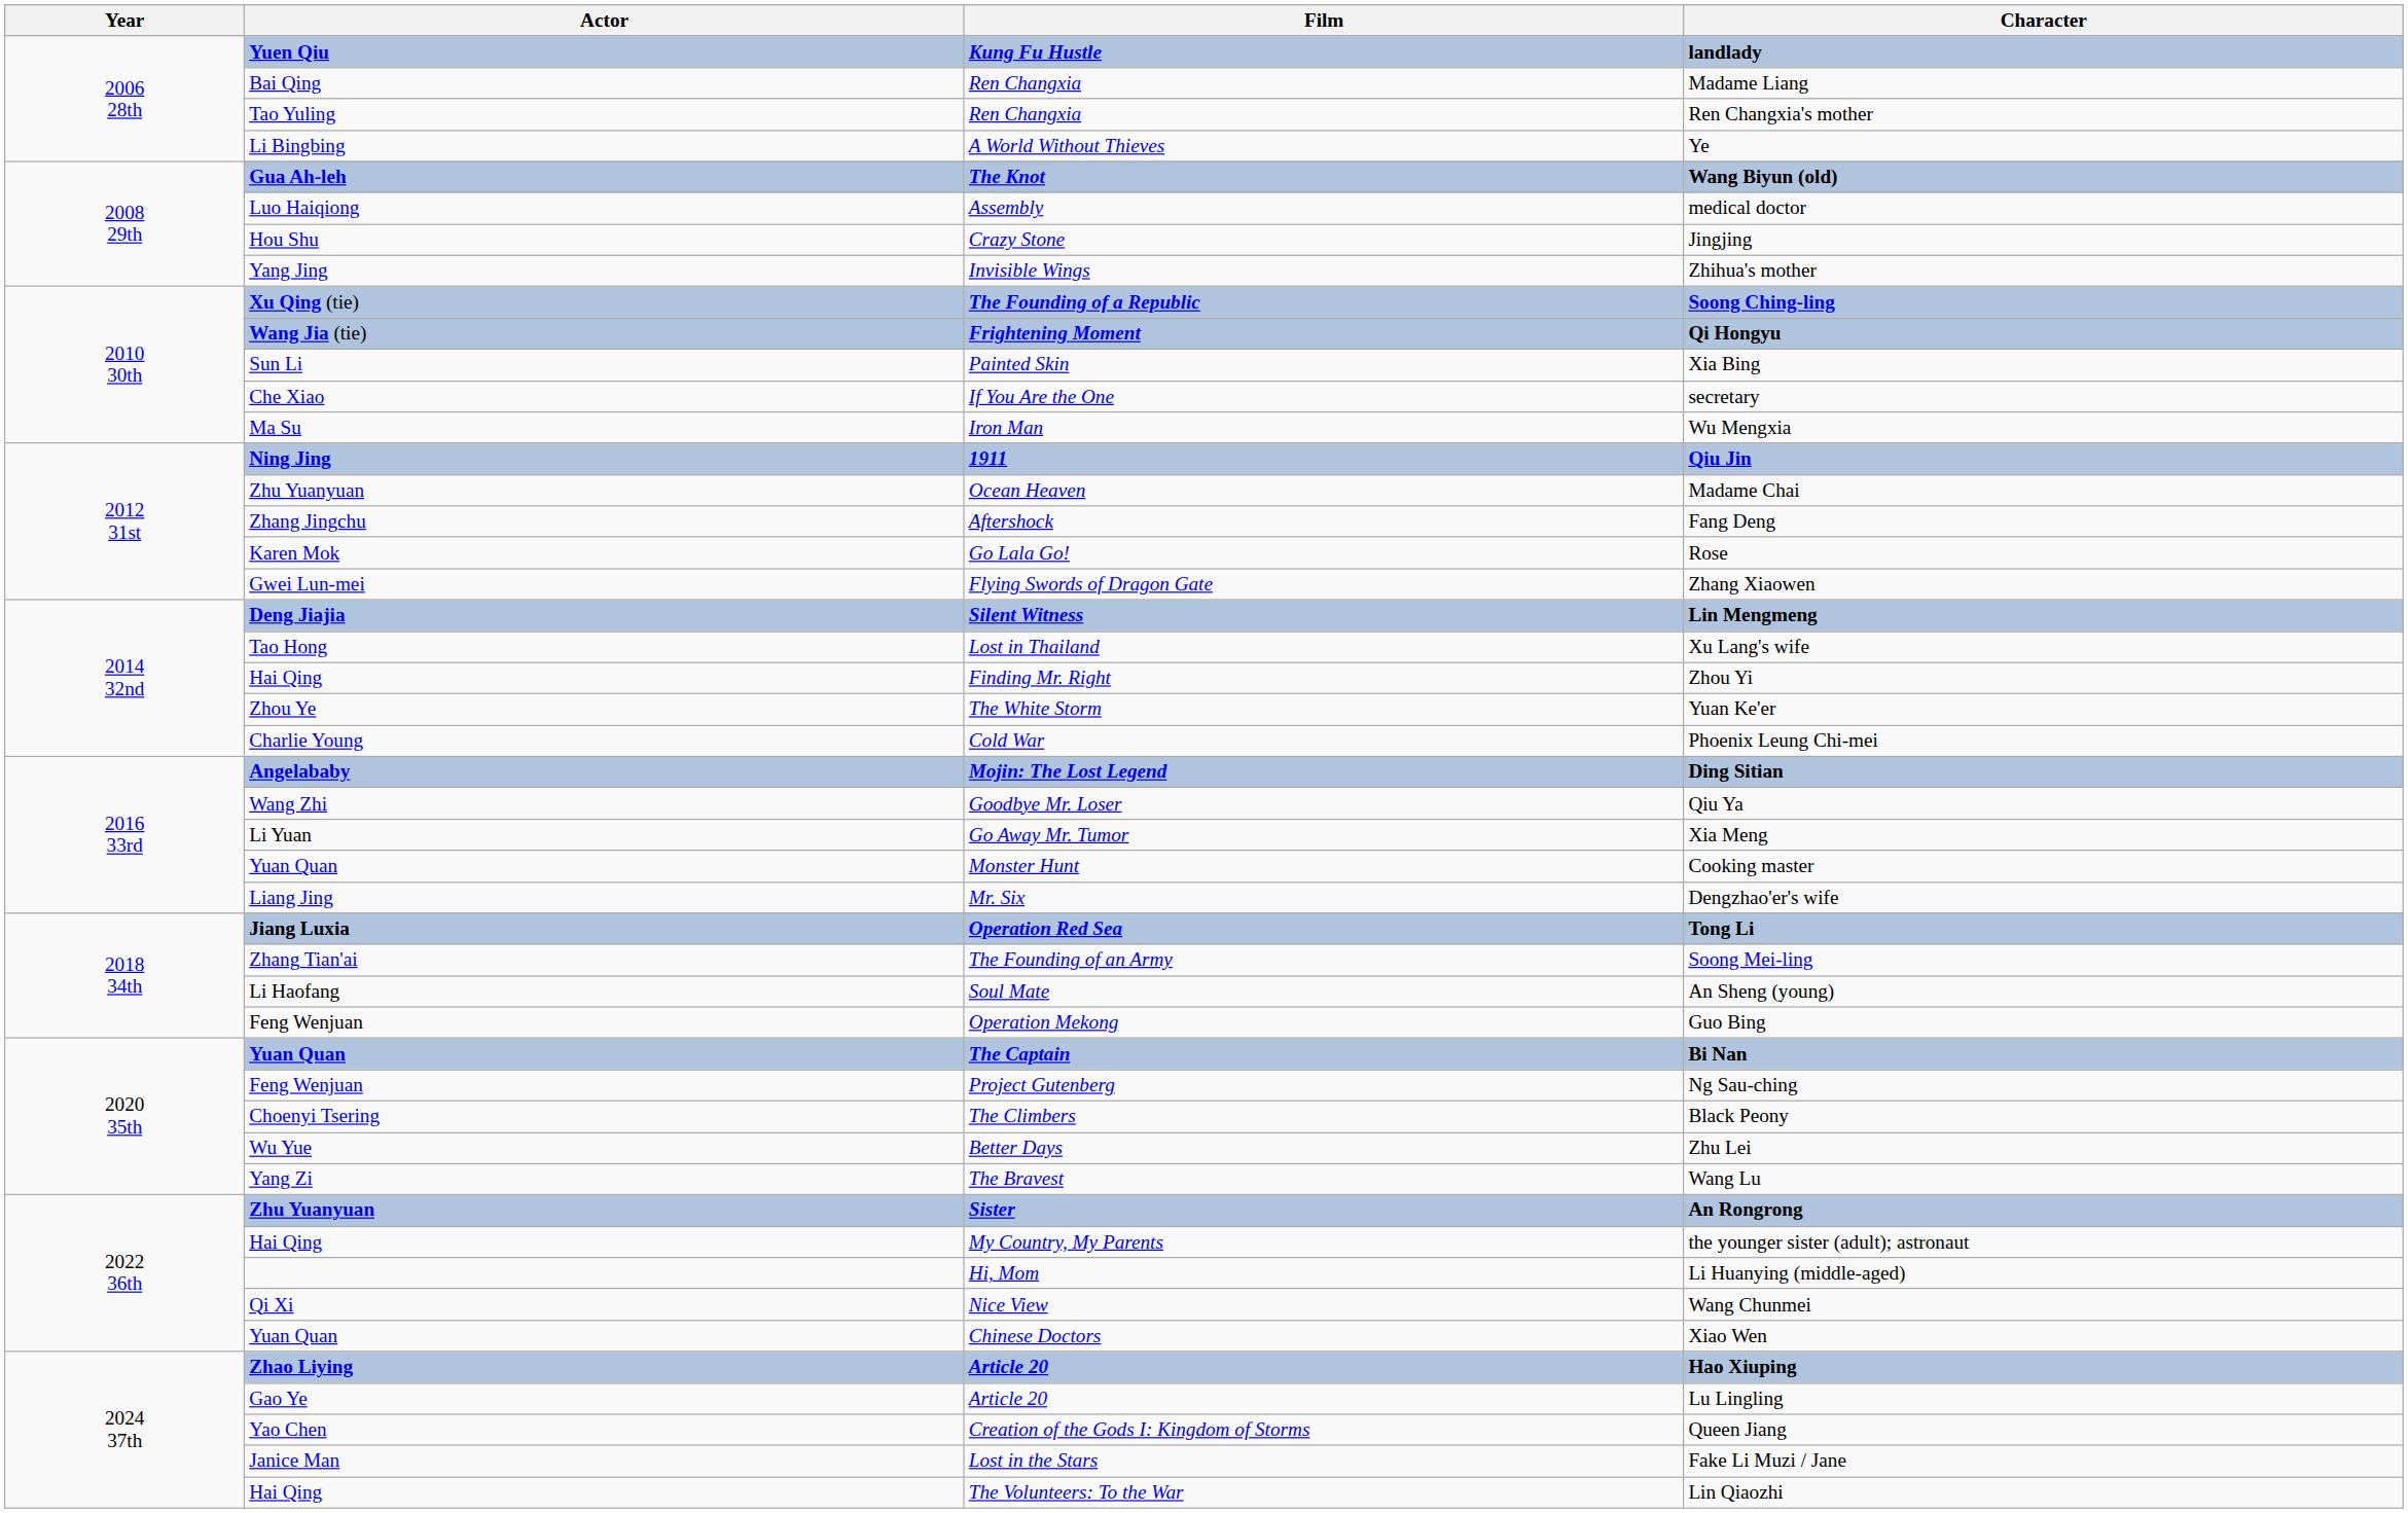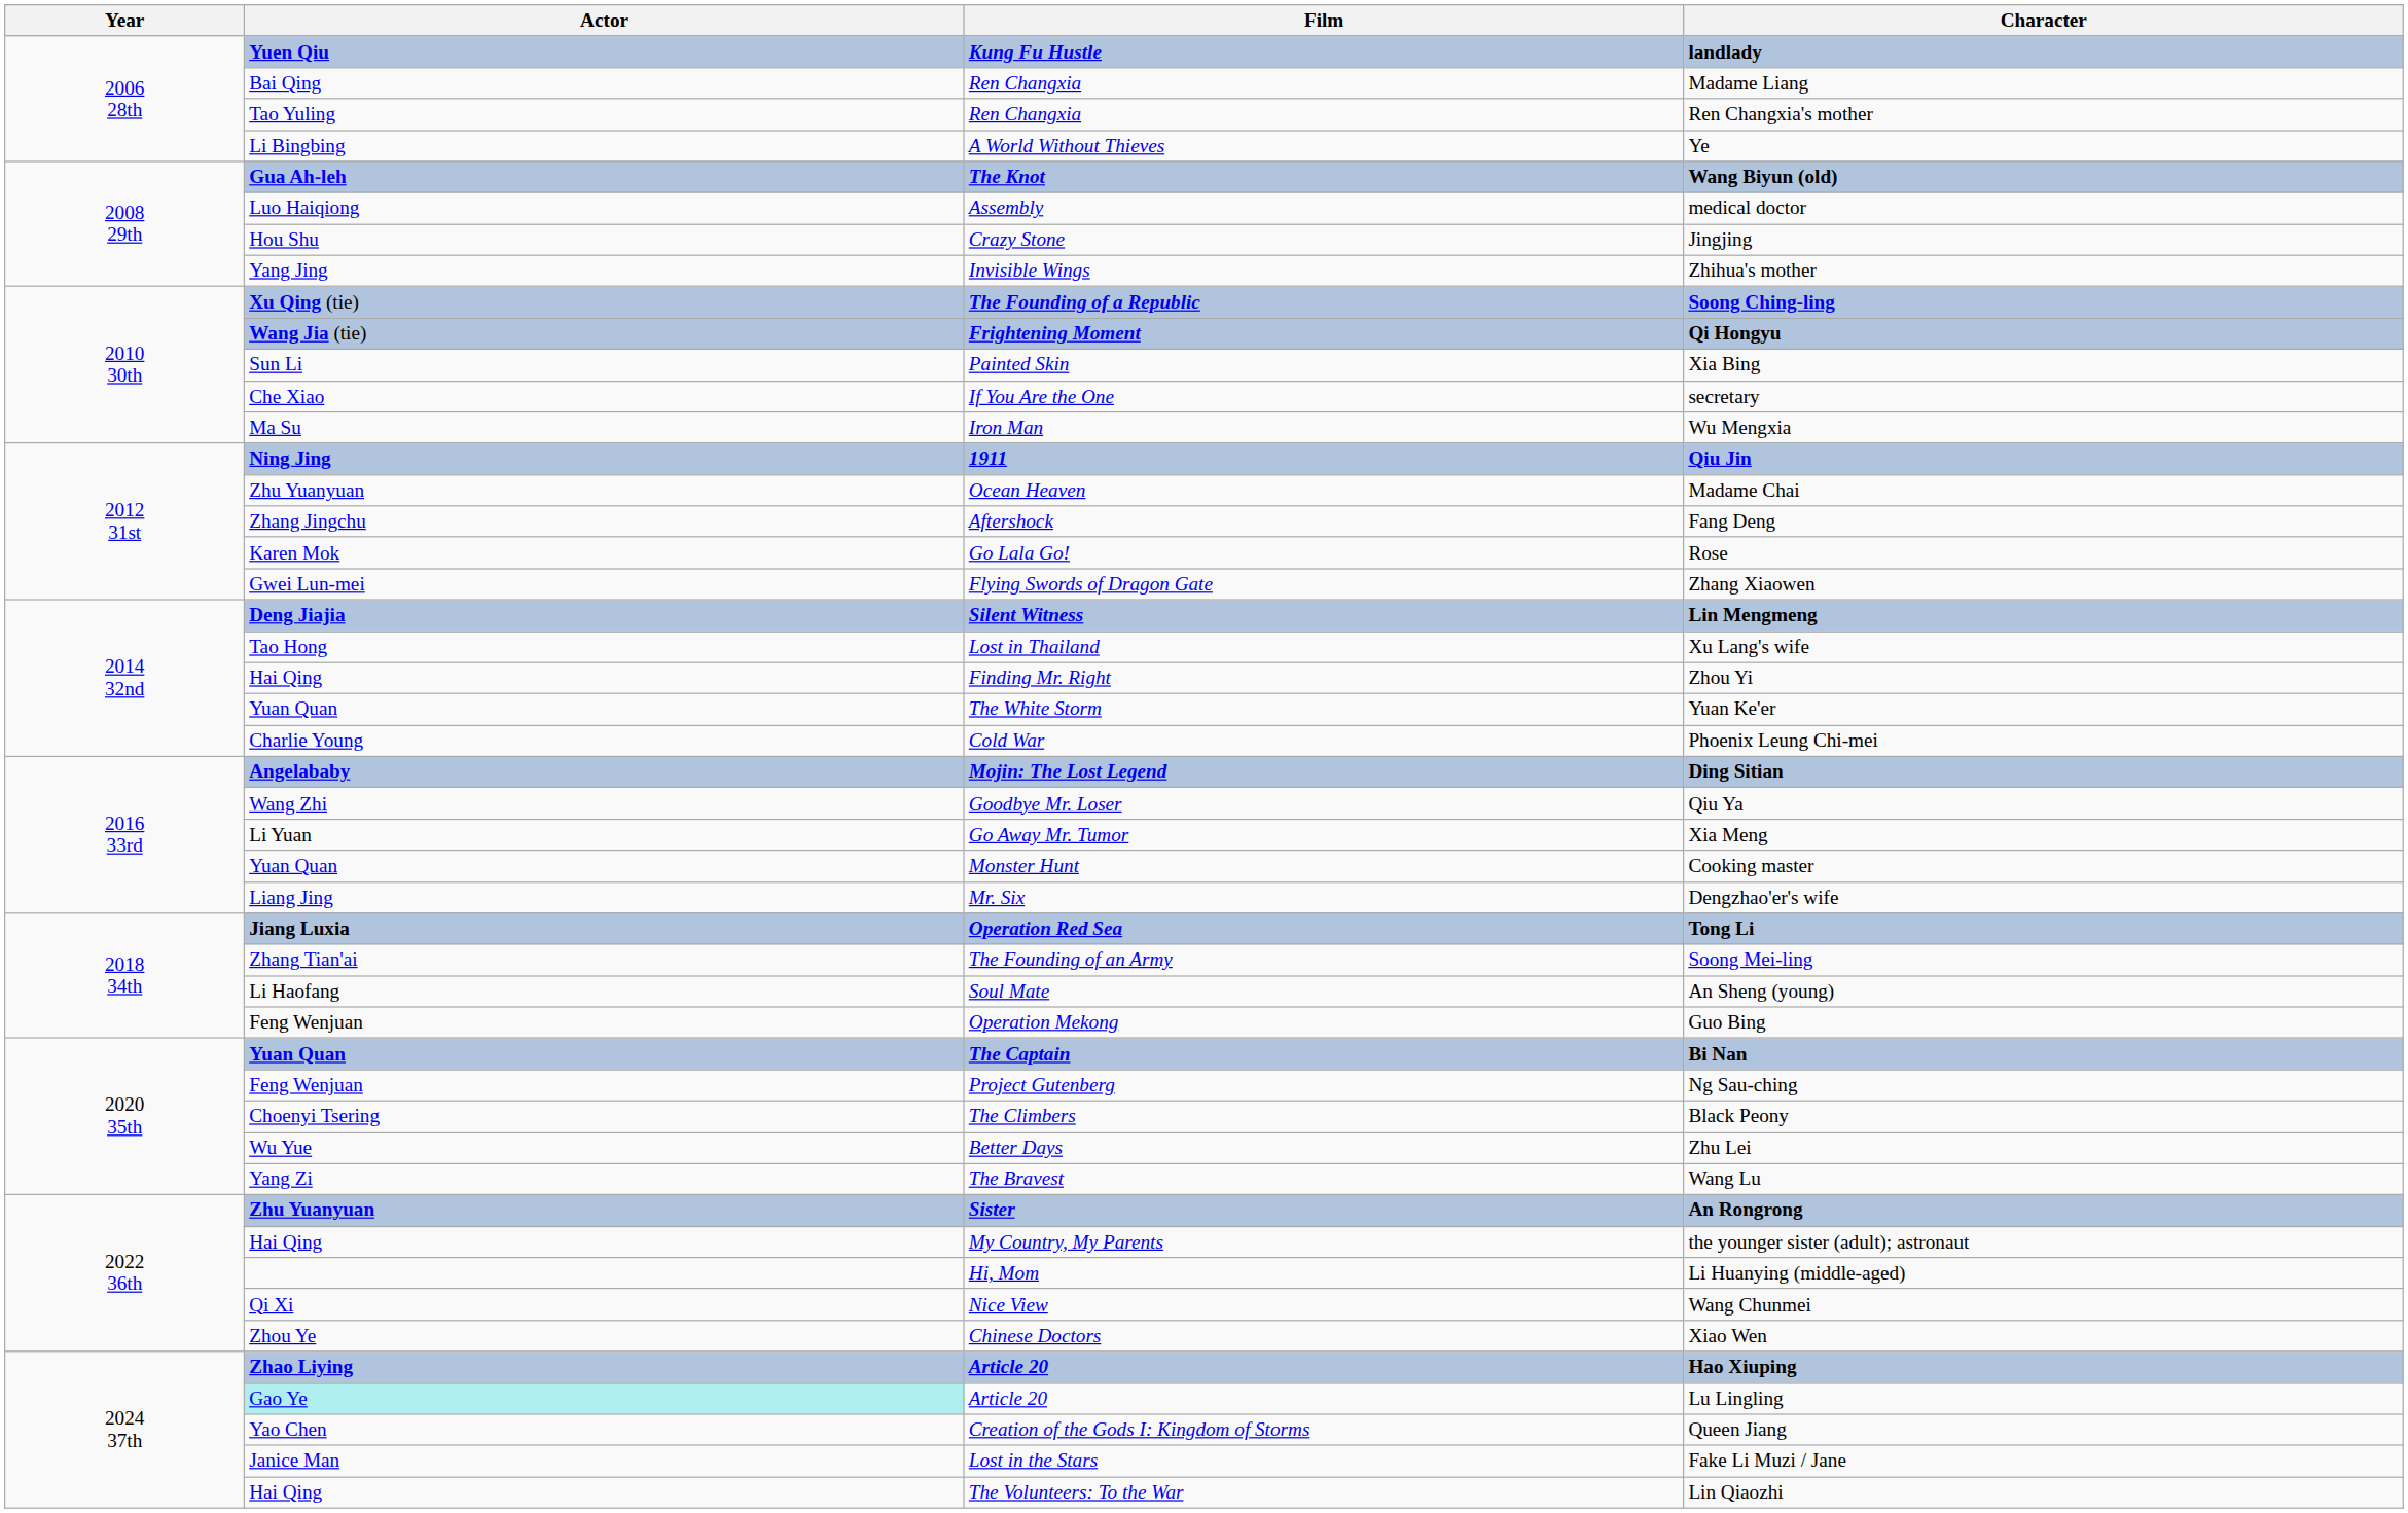Yuan Ke'er | Actor: Zhou Ye -> Yuan Quan
Xiao Wen | Actor: Yuan Quan -> Zhou Ye
Lu Lingling | Actor: no background -> paleturquoise background
